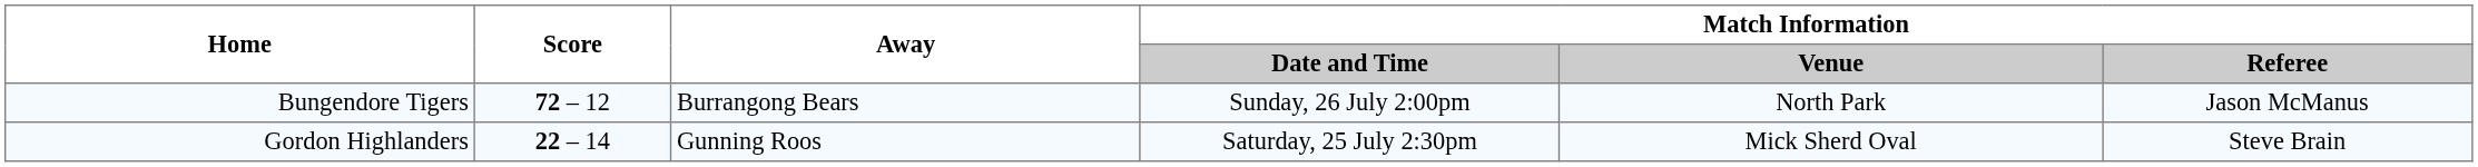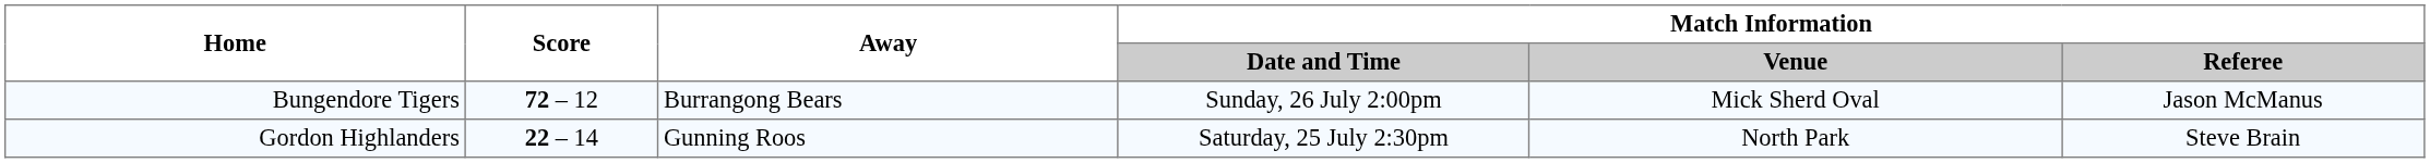Bungendore Tigers | Match Information / Venue: North Park -> Mick Sherd Oval
Gordon Highlanders | Match Information / Venue: Mick Sherd Oval -> North Park
